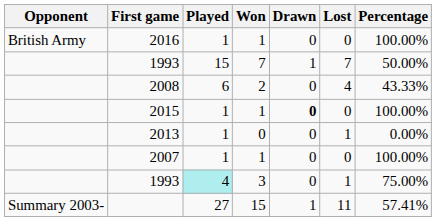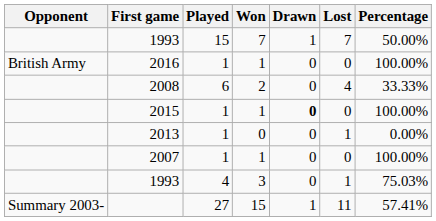rows swapped: 2016 <-> 1993 / 7
2008 | Percentage: 43.33% -> 33.33%
1993 / 3 | Played: paleturquoise background -> no background
1993 / 3 | Percentage: 75.00% -> 75.03%
